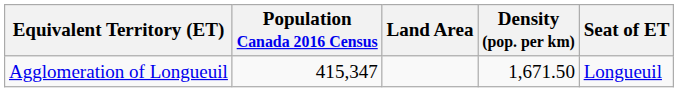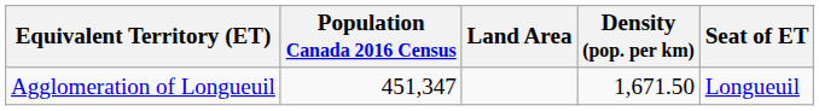Agglomeration of Longueuil | Population Canada 2016 Census: 415,347 -> 451,347
